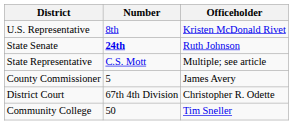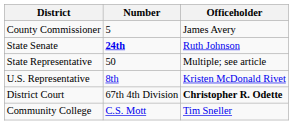rows swapped: U.S. Representative <-> County Commissioner
State Representative | Number: C.S. Mott -> 50
District Court | Officeholder: normal -> bold
Community College | Number: 50 -> C.S. Mott
